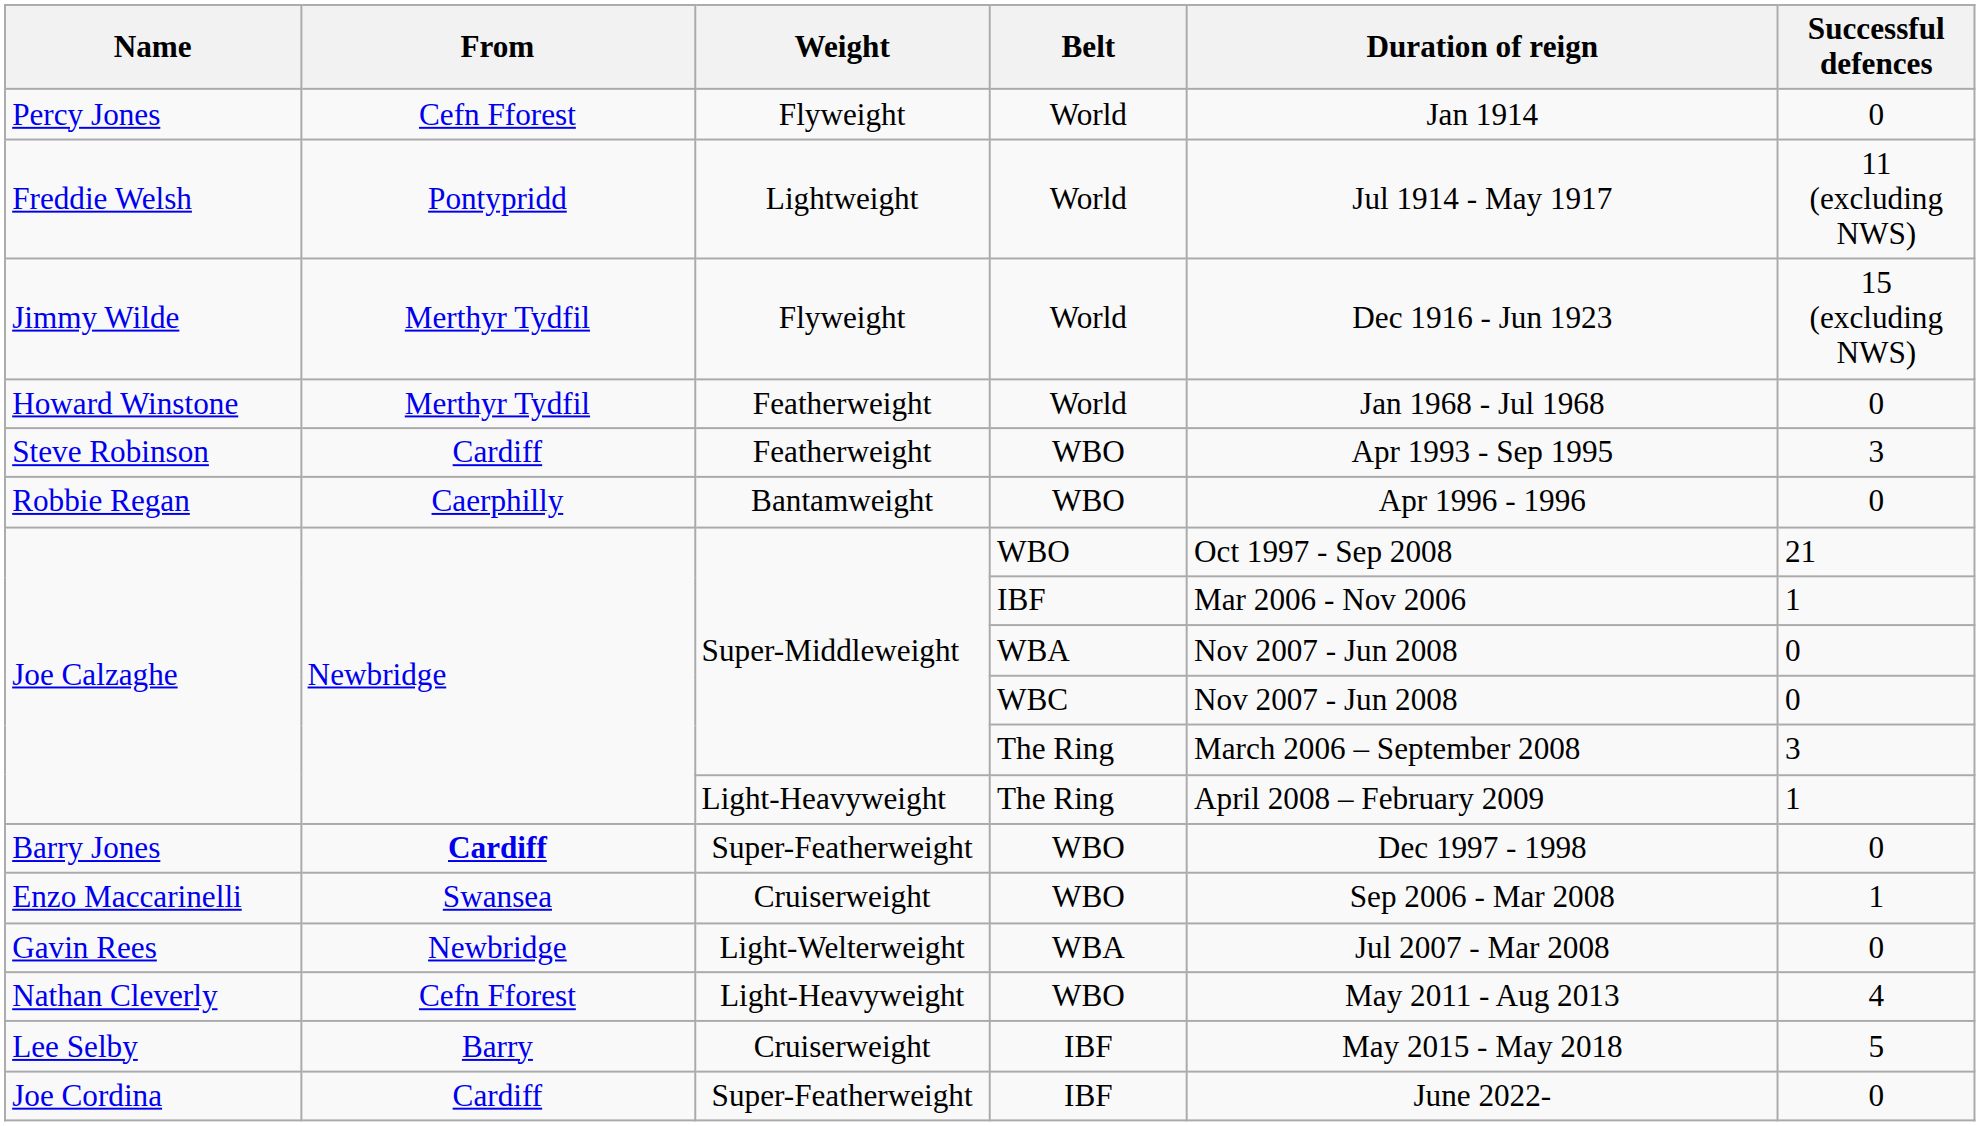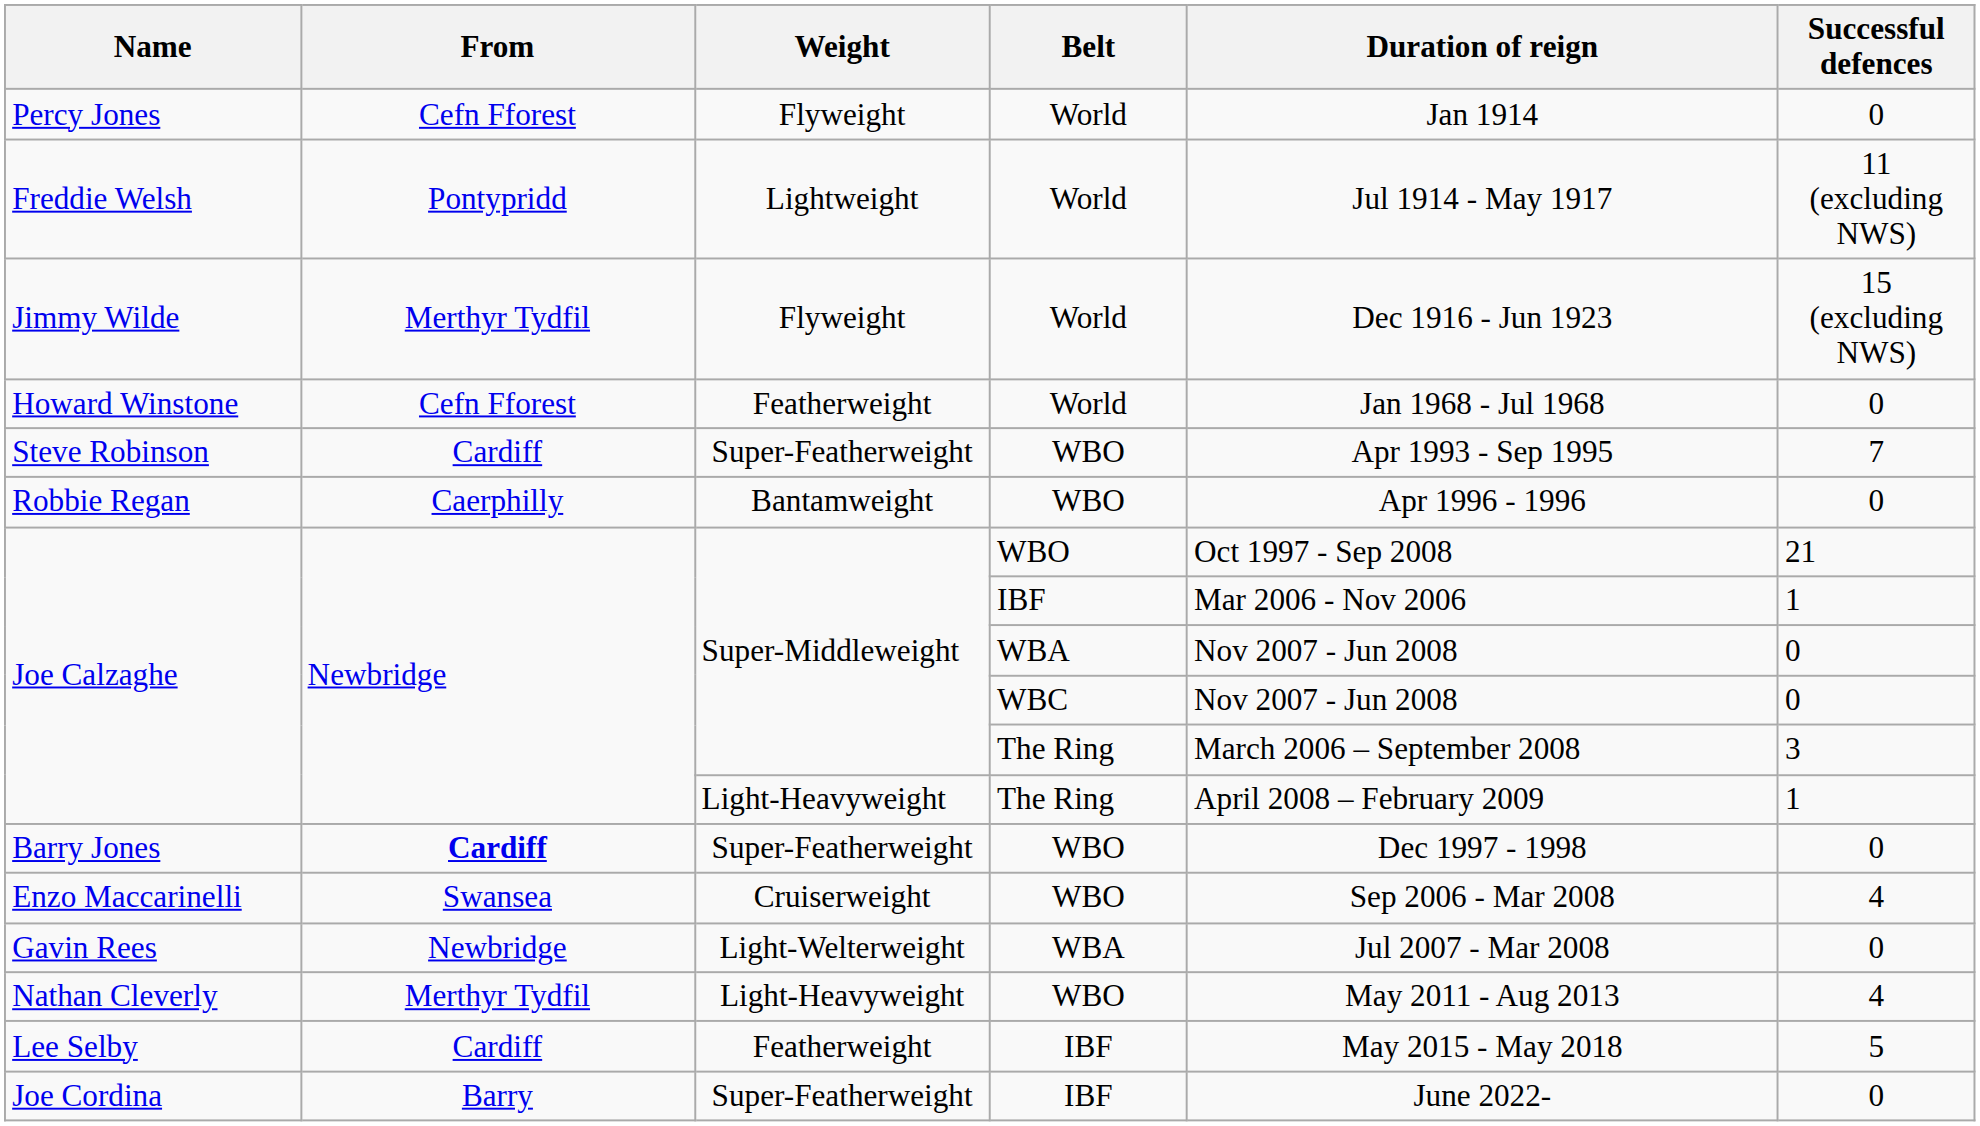Howard Winstone | From: Merthyr Tydfil -> Cefn Fforest
Steve Robinson | Weight: Featherweight -> Super-Featherweight
Steve Robinson | Successful defences: 3 -> 7
Enzo Maccarinelli | Successful defences: 1 -> 4
Nathan Cleverly | From: Cefn Fforest -> Merthyr Tydfil
Lee Selby | From: Barry -> Cardiff
Lee Selby | Weight: Cruiserweight -> Featherweight
Joe Cordina | From: Cardiff -> Barry
